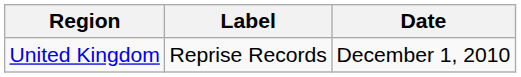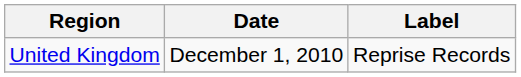columns swapped: Date <-> Label
